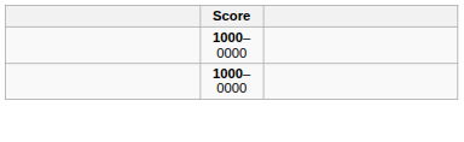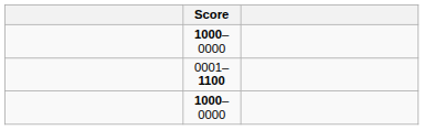+ row: 0001–1100
